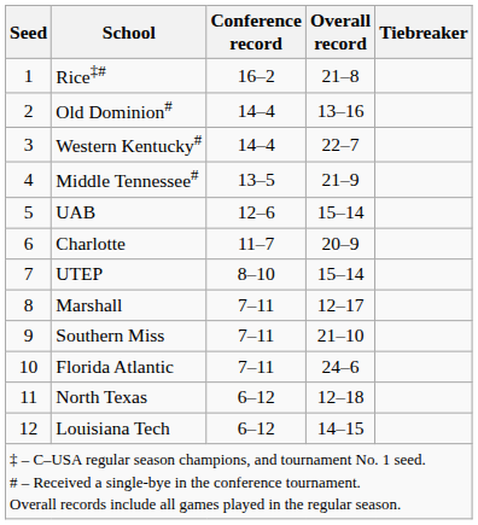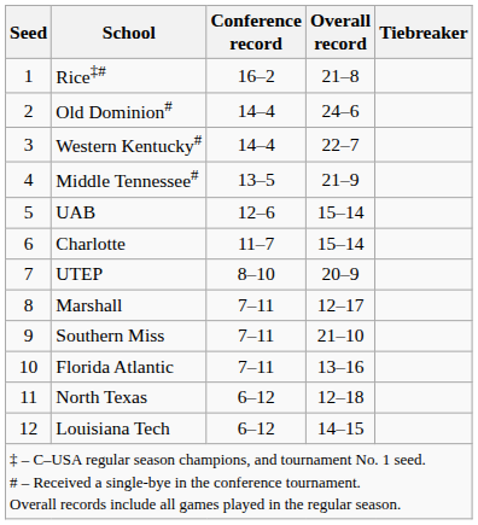Old Dominion# | Overall record: 13–16 -> 24–6
Charlotte | Overall record: 20–9 -> 15–14
UTEP | Overall record: 15–14 -> 20–9
Florida Atlantic | Overall record: 24–6 -> 13–16
